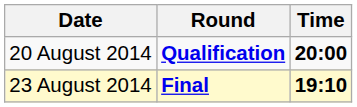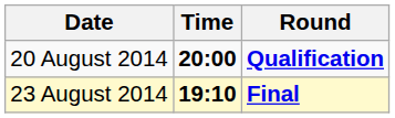columns swapped: Time <-> Round
